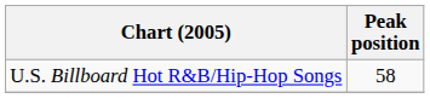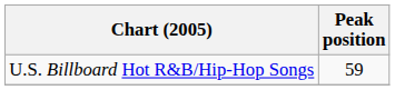U.S. Billboard Hot R&B/Hip-Hop Songs | Peak position: 58 -> 59
